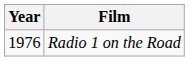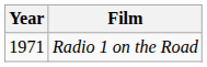Radio 1 on the Road | Year: 1976 -> 1971
